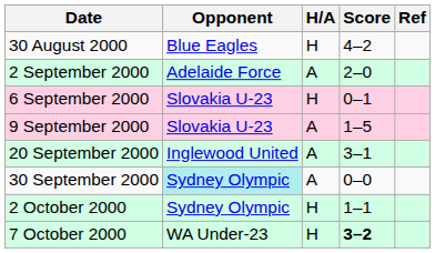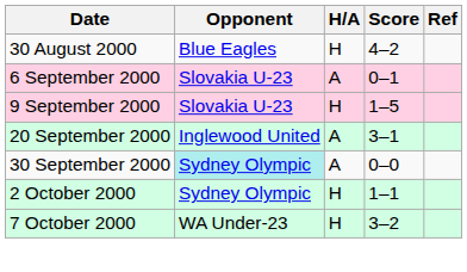- row: 2 September 2000 | Adelaide Force | A | 2–0
6 September 2000 | H/A: H -> A
9 September 2000 | H/A: A -> H
7 October 2000 | Score: bold -> normal
